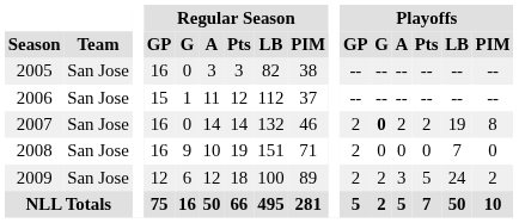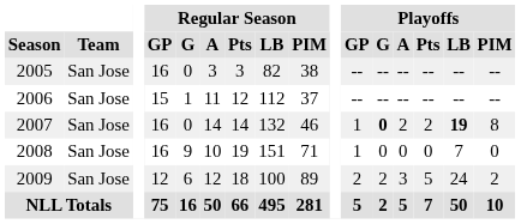2007 | Playoffs / GP: 2 -> 1
2007 | Playoffs / LB: normal -> bold
2008 | Playoffs / GP: 2 -> 1
